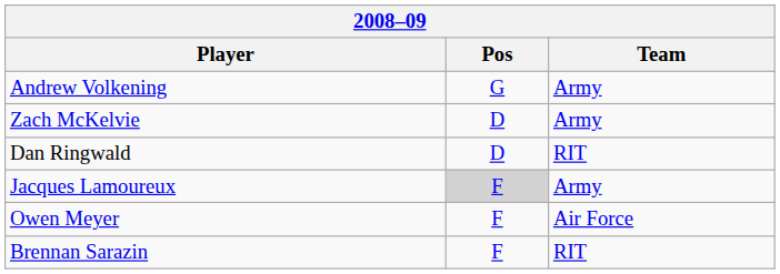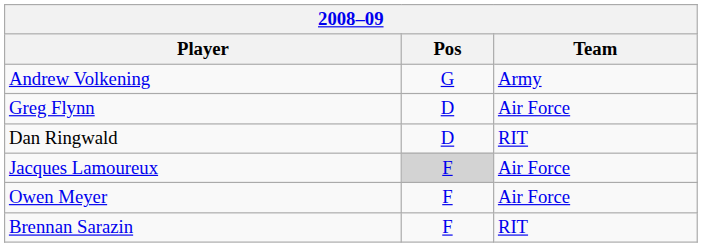+ row: Greg Flynn | D | Air Force
- row: Zach McKelvie | D | Army
Jacques Lamoureux | Team: Army -> Air Force
